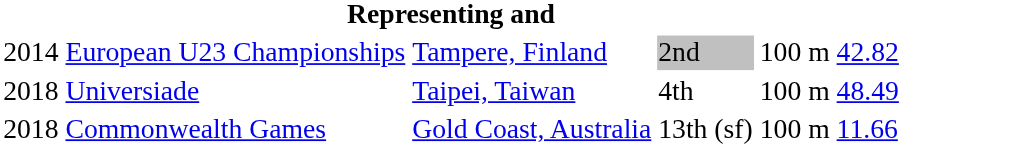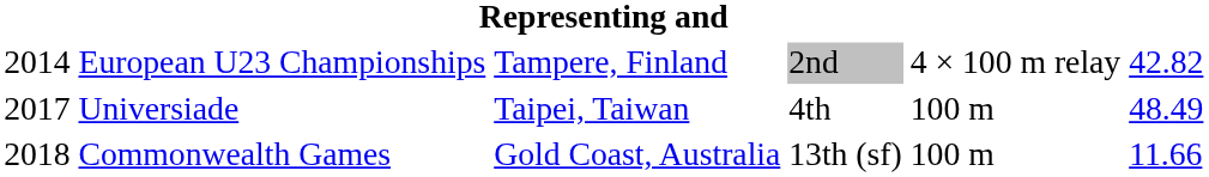European U23 Championships | column 5: 100 m -> 4 × 100 m relay
Universiade | column 1: 2018 -> 2017
